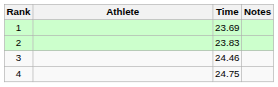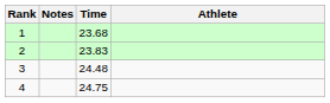columns swapped: Athlete <-> Notes
1 | Time: 23.69 -> 23.68
3 | Time: 24.46 -> 24.48
